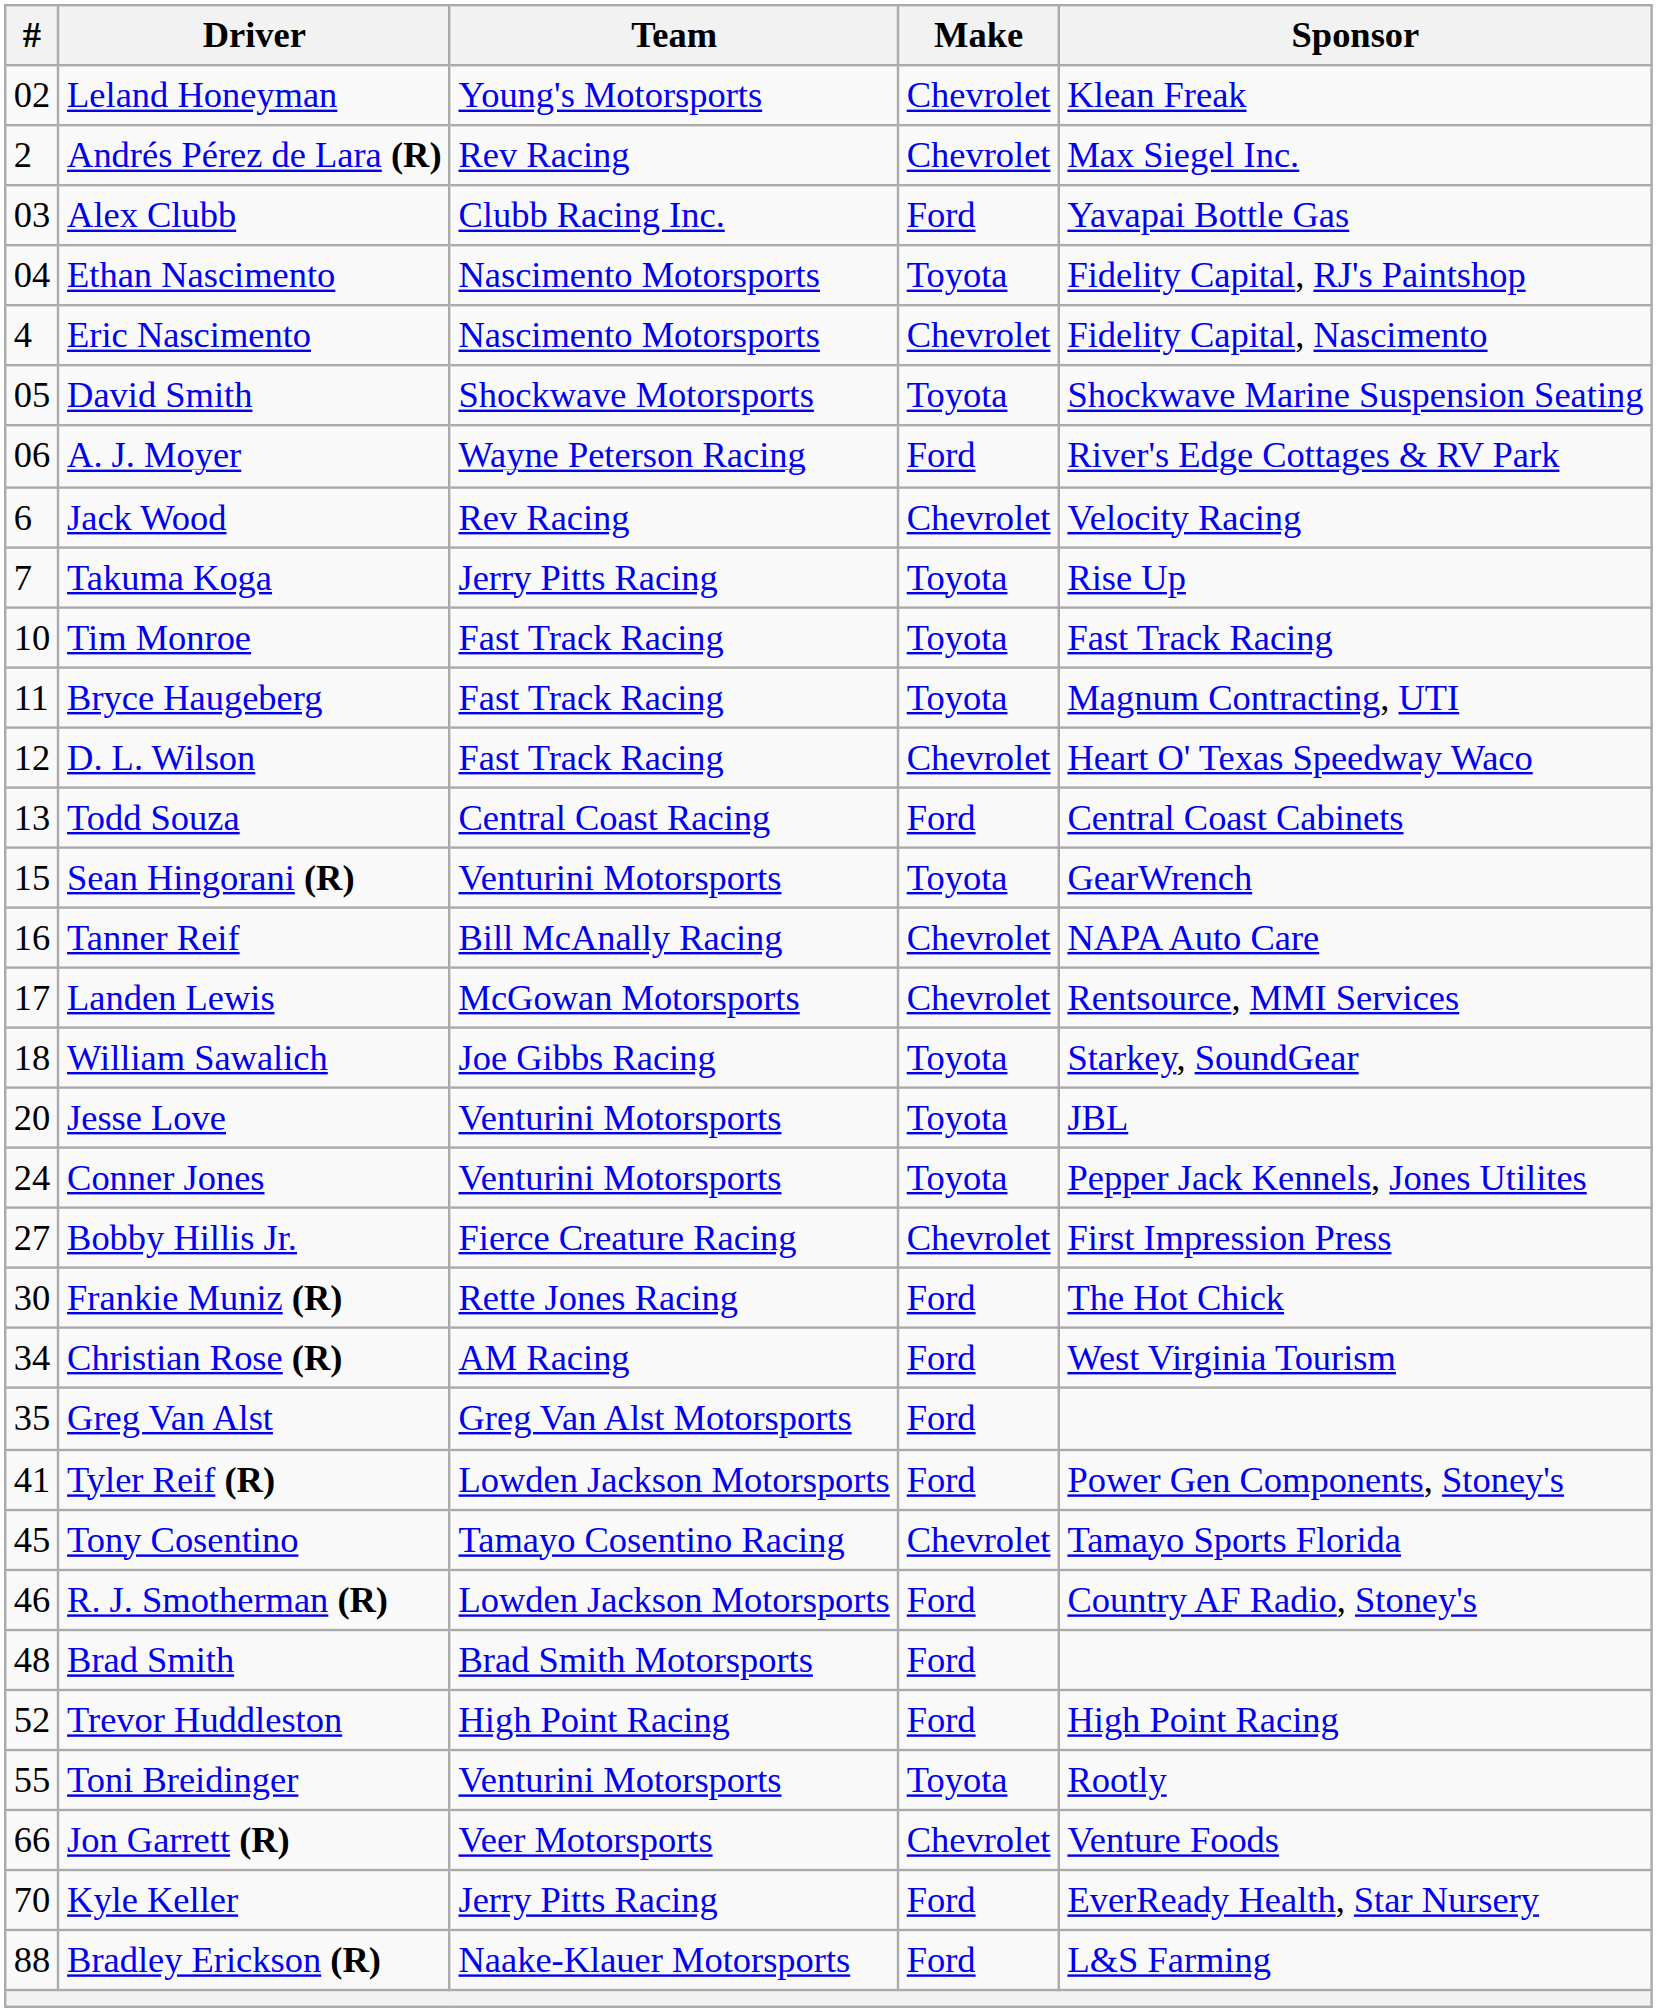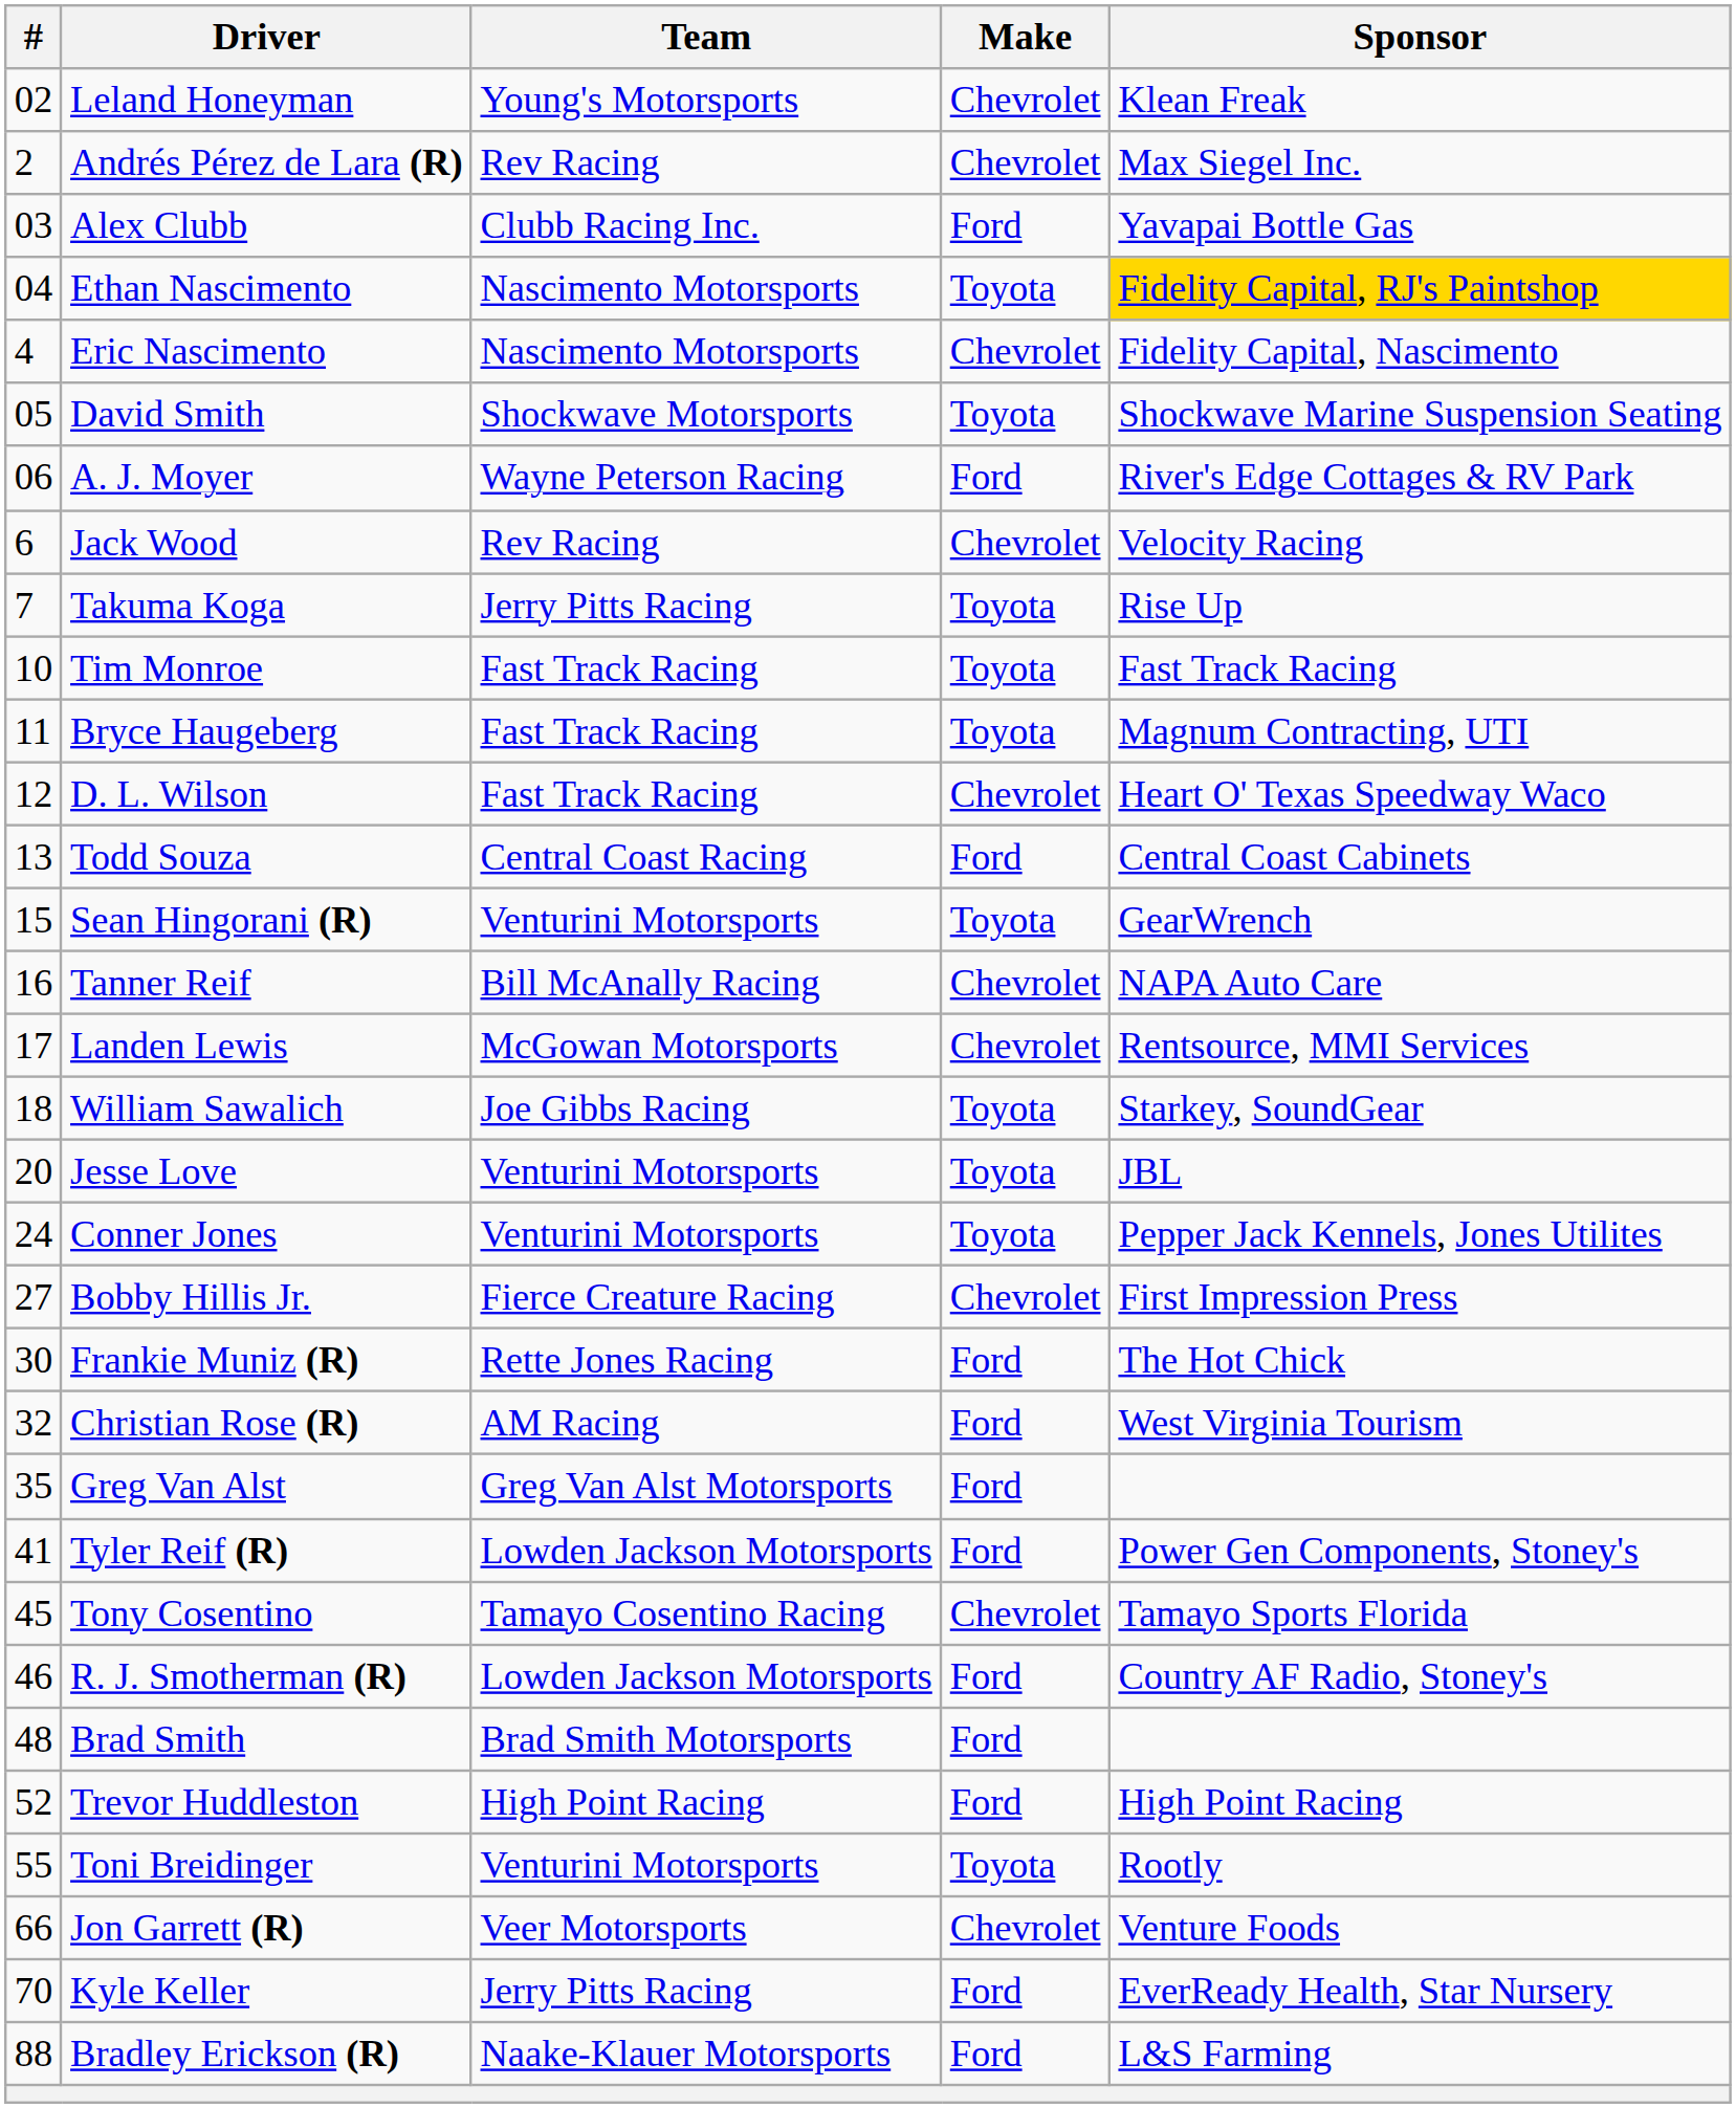Ethan Nascimento | Sponsor: no background -> gold background
Christian Rose (R) | #: 34 -> 32
